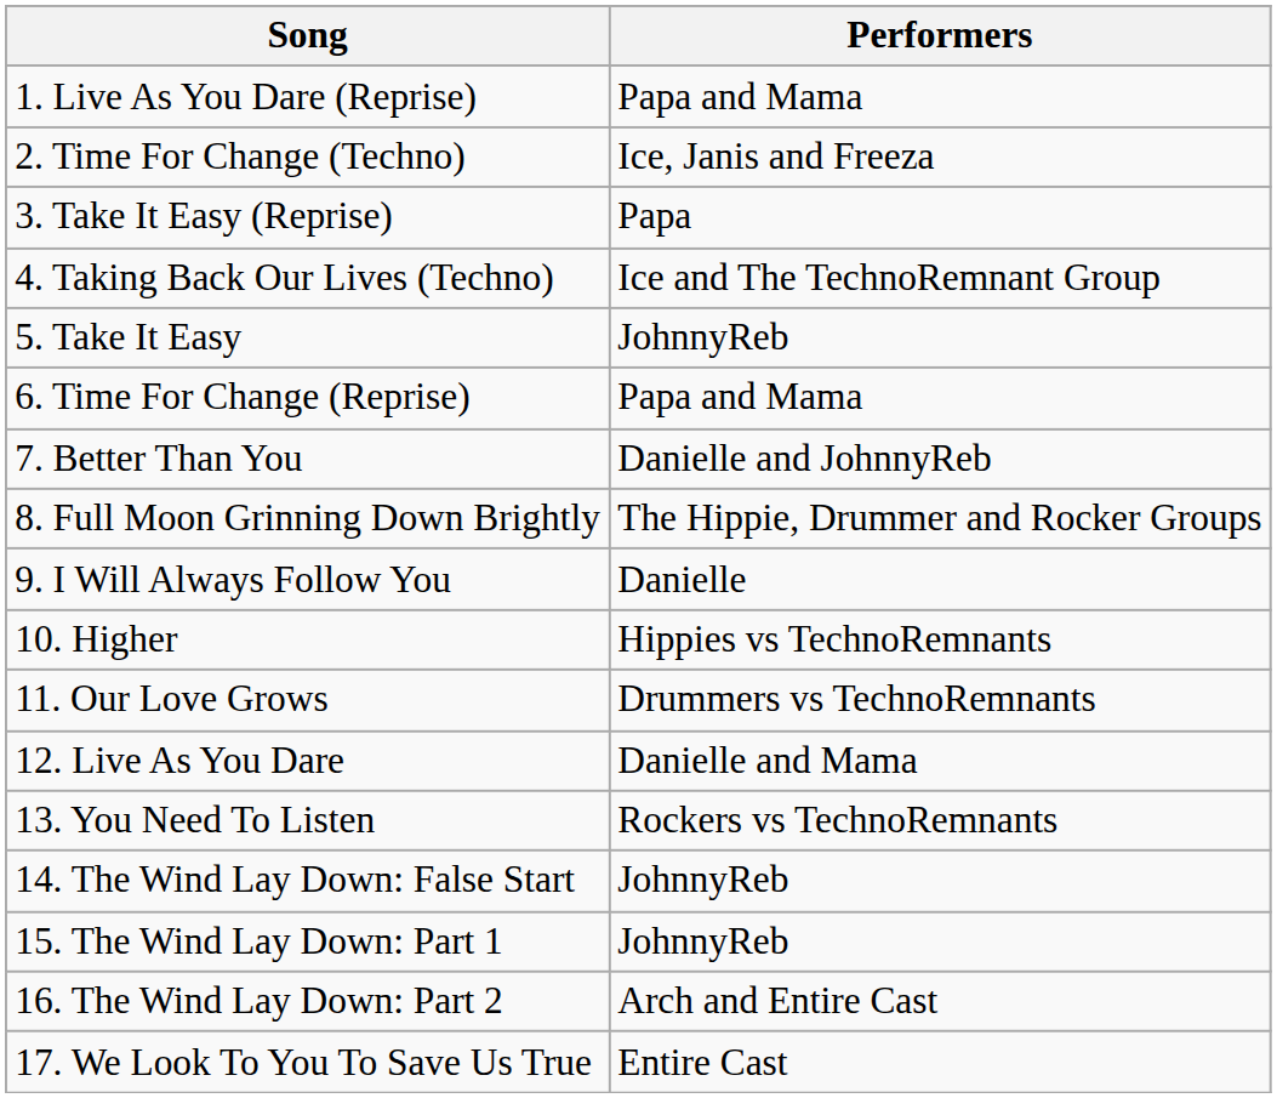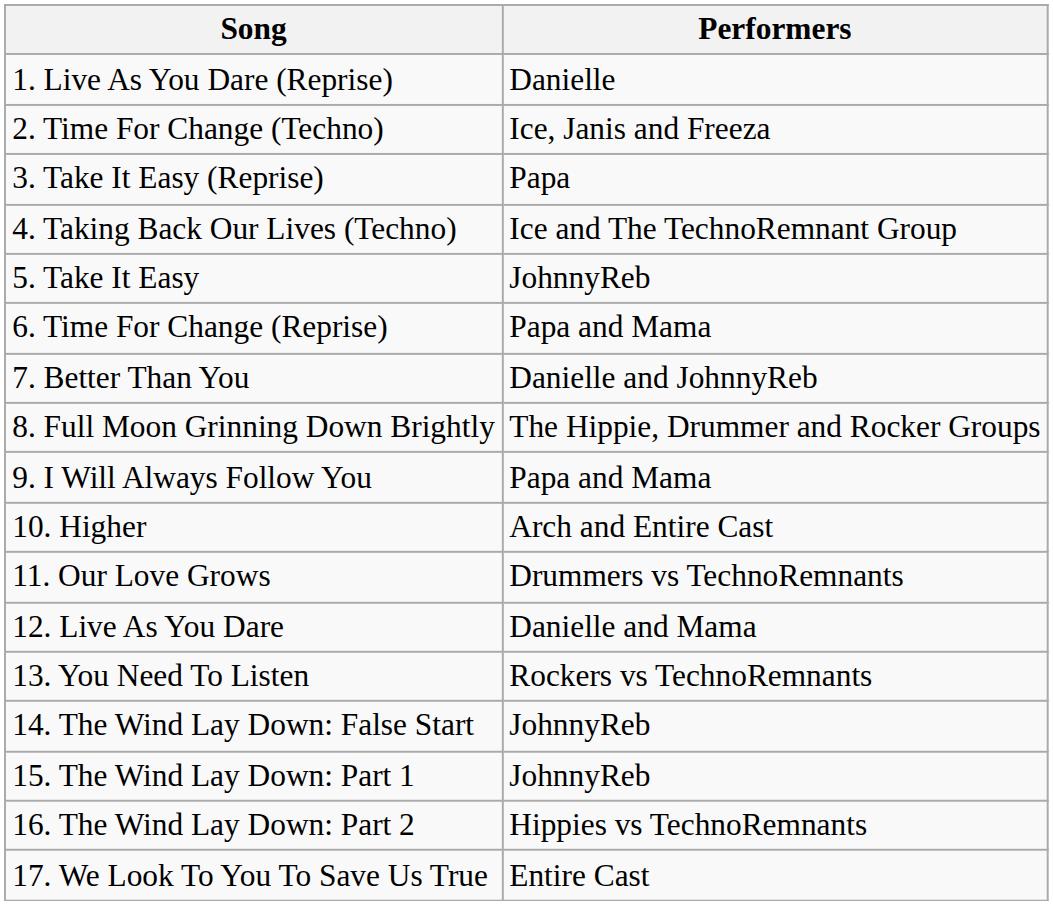1. Live As You Dare (Reprise) | Performers: Papa and Mama -> Danielle
9. I Will Always Follow You | Performers: Danielle -> Papa and Mama
10. Higher | Performers: Hippies vs TechnoRemnants -> Arch and Entire Cast
16. The Wind Lay Down: Part 2 | Performers: Arch and Entire Cast -> Hippies vs TechnoRemnants
